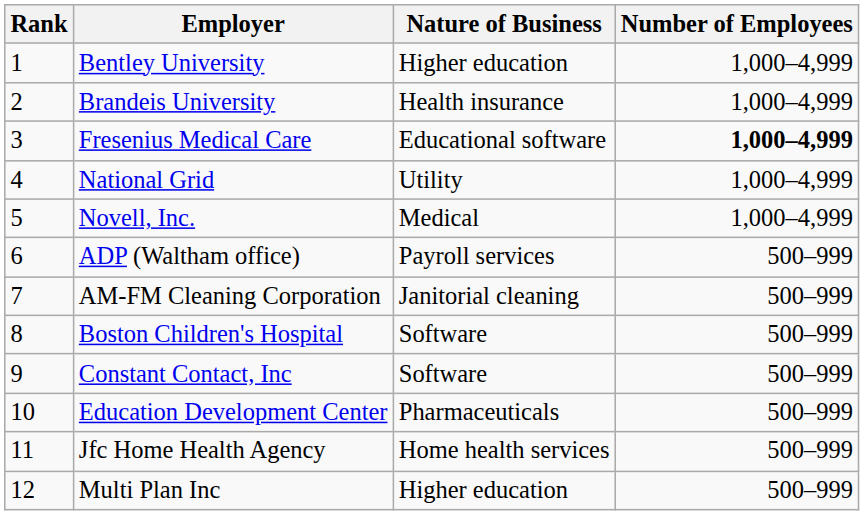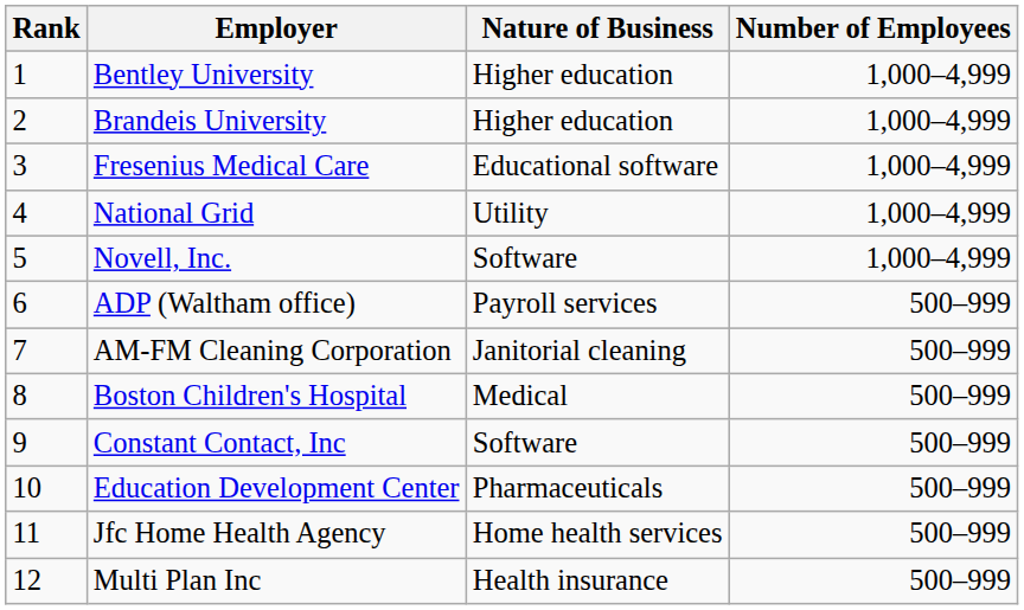Brandeis University | Nature of Business: Health insurance -> Higher education
Fresenius Medical Care | Number of Employees: bold -> normal
Novell, Inc. | Nature of Business: Medical -> Software
Boston Children's Hospital | Nature of Business: Software -> Medical
Multi Plan Inc | Nature of Business: Higher education -> Health insurance
